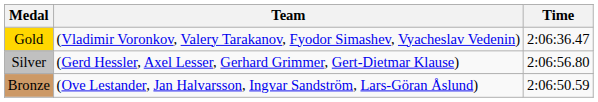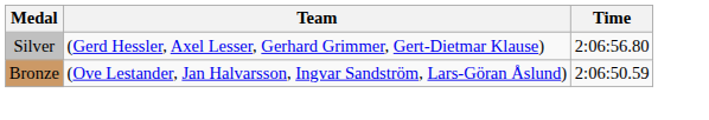- row: Gold | (Vladimir Voronkov, Valery Tarakanov, Fyodor Simashev, Vyacheslav Vedenin) | 2:06:36.47
